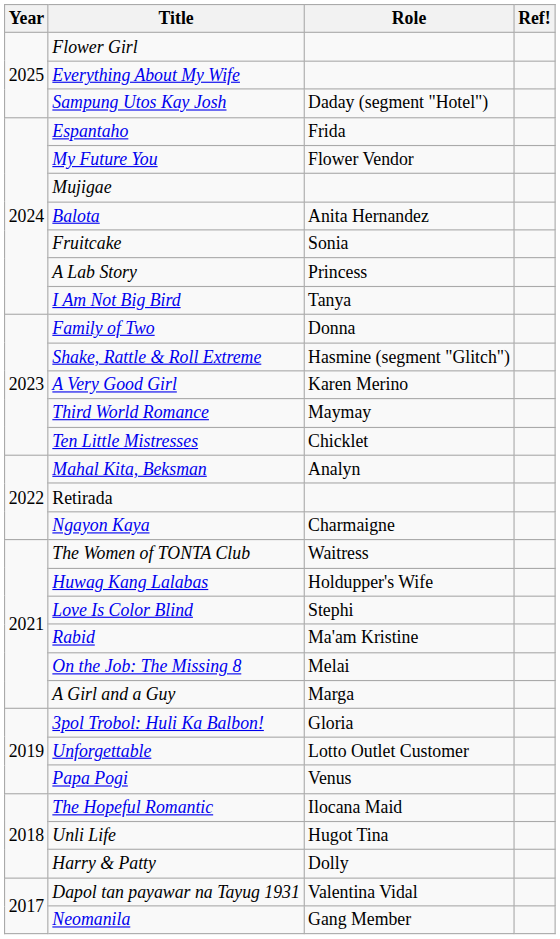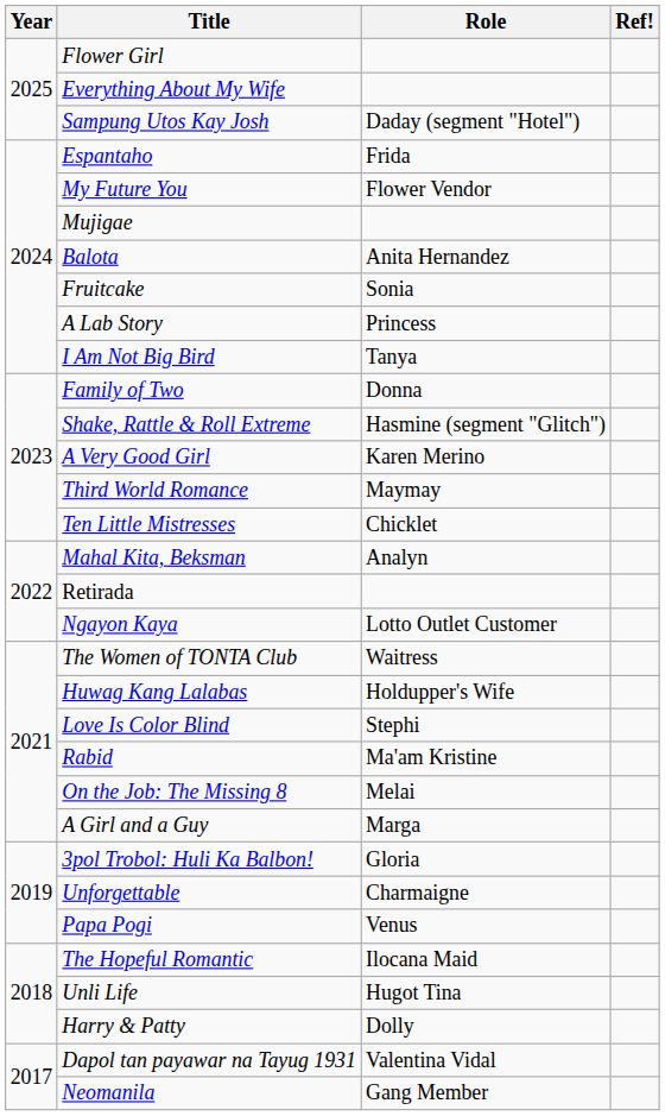Ngayon Kaya | Role: Charmaigne -> Lotto Outlet Customer
Unforgettable | Role: Lotto Outlet Customer -> Charmaigne
